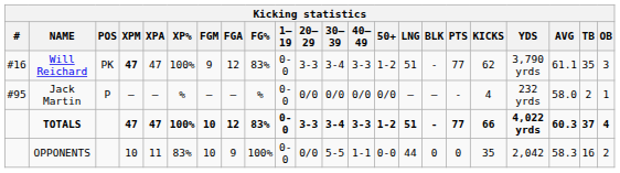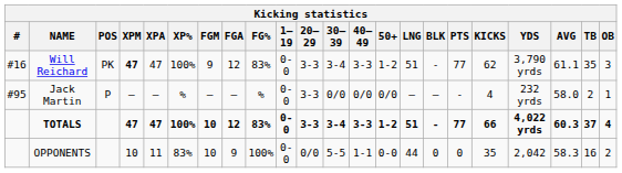Jack Martin | 20–29: 0/0 -> 3-3
